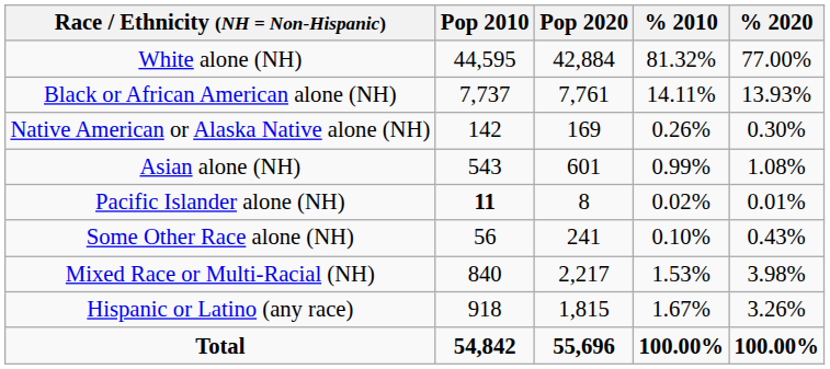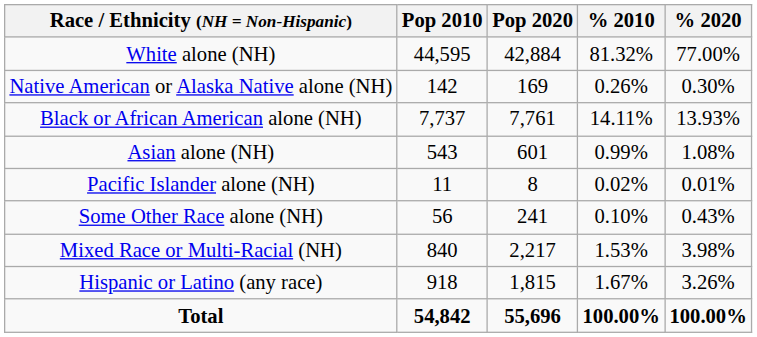rows swapped: Black or African American alone (NH) <-> Native American or Alaska Native alone (NH)
Pacific Islander alone (NH) | Pop 2010: bold -> normal
